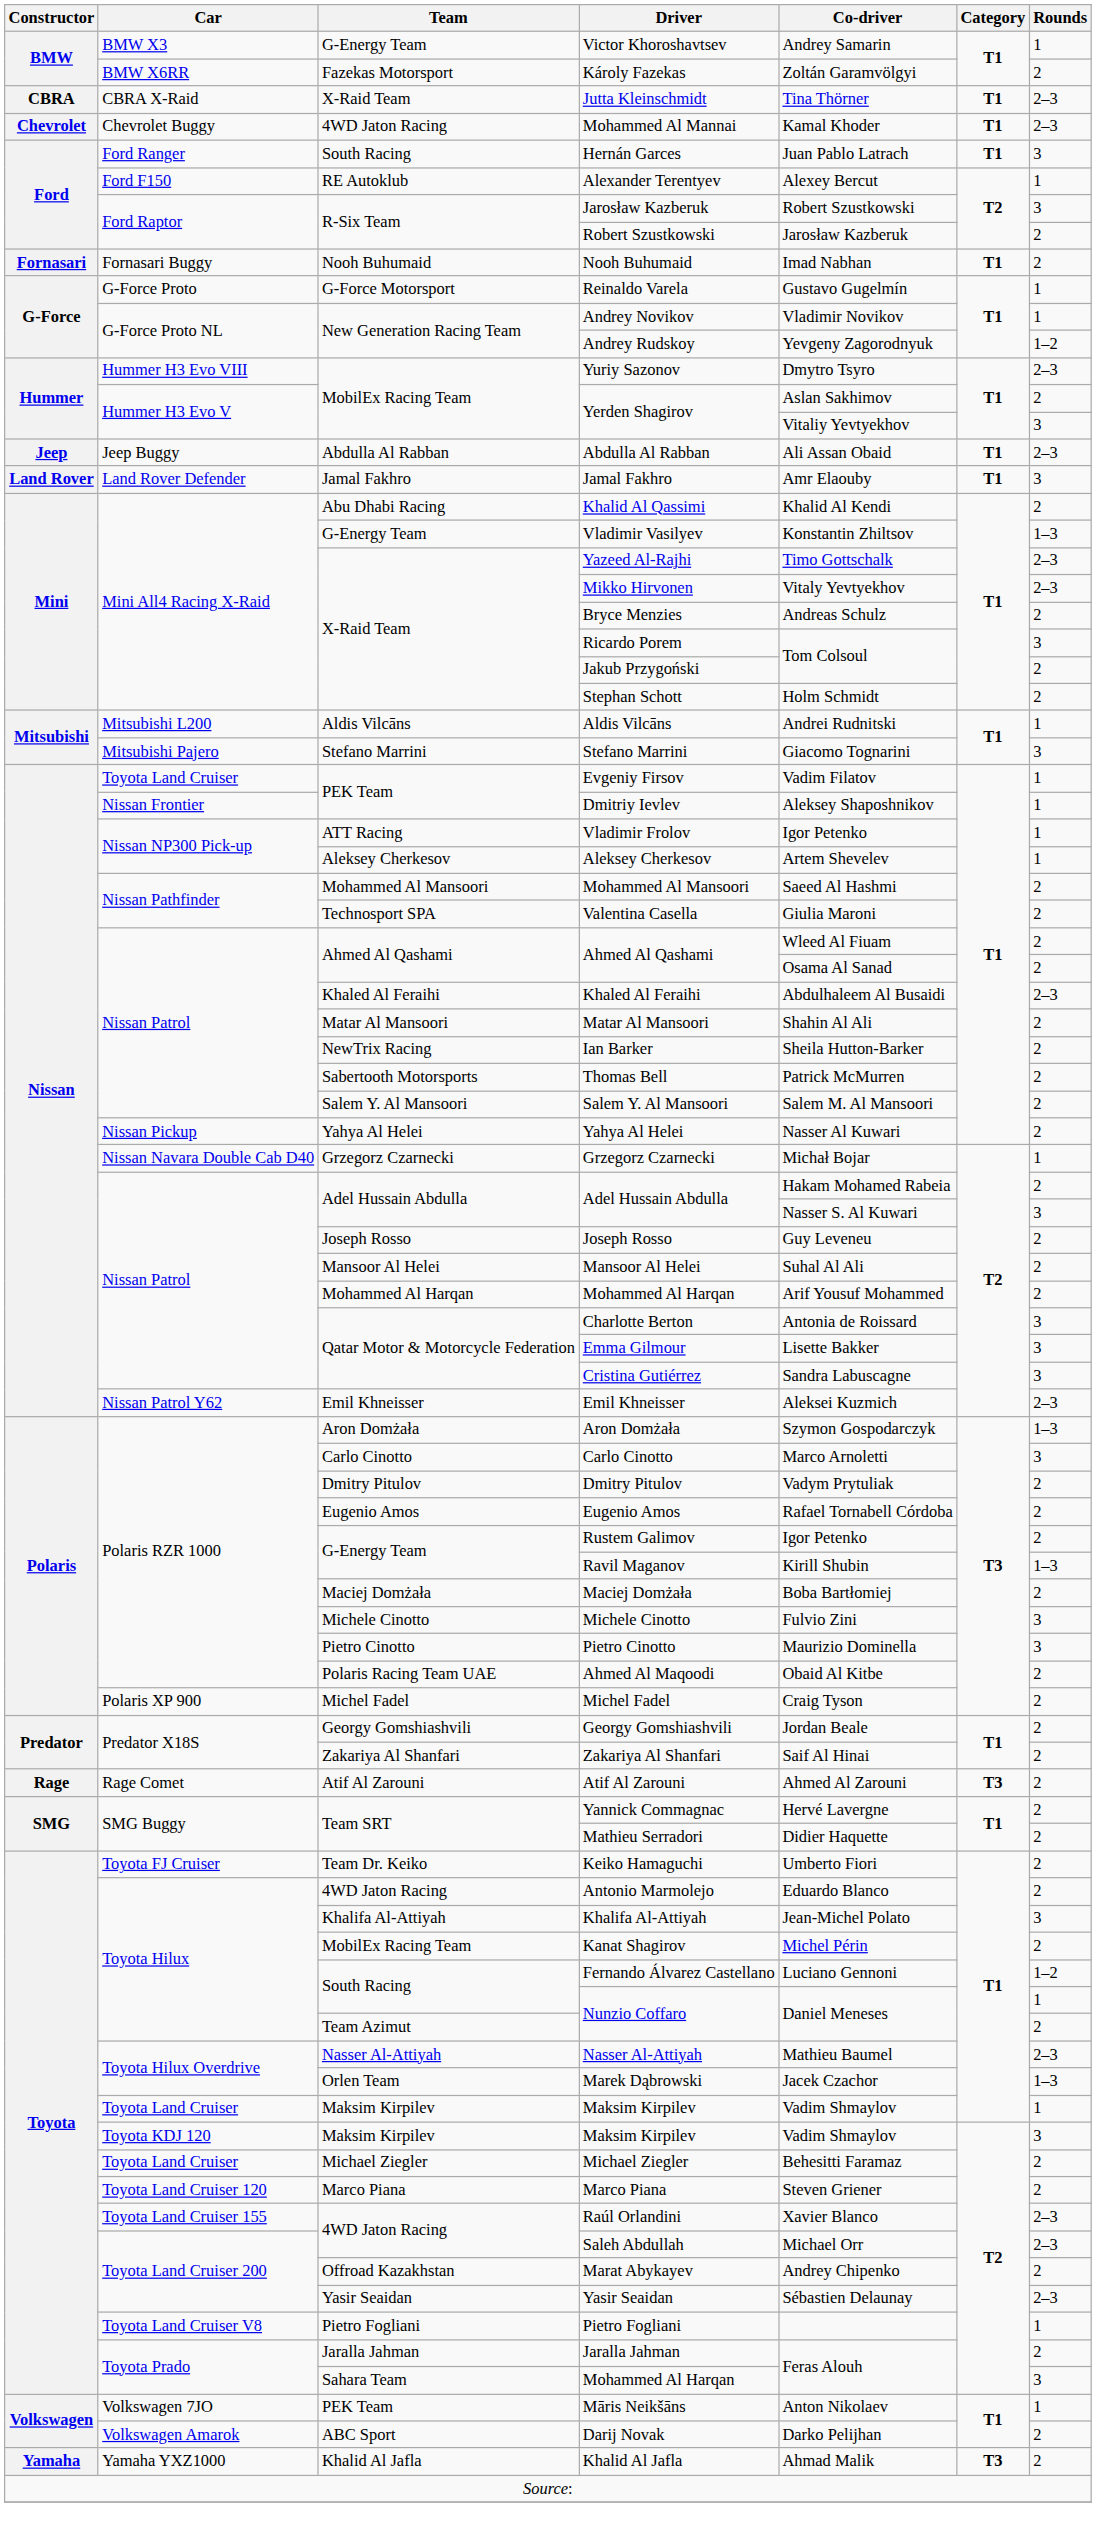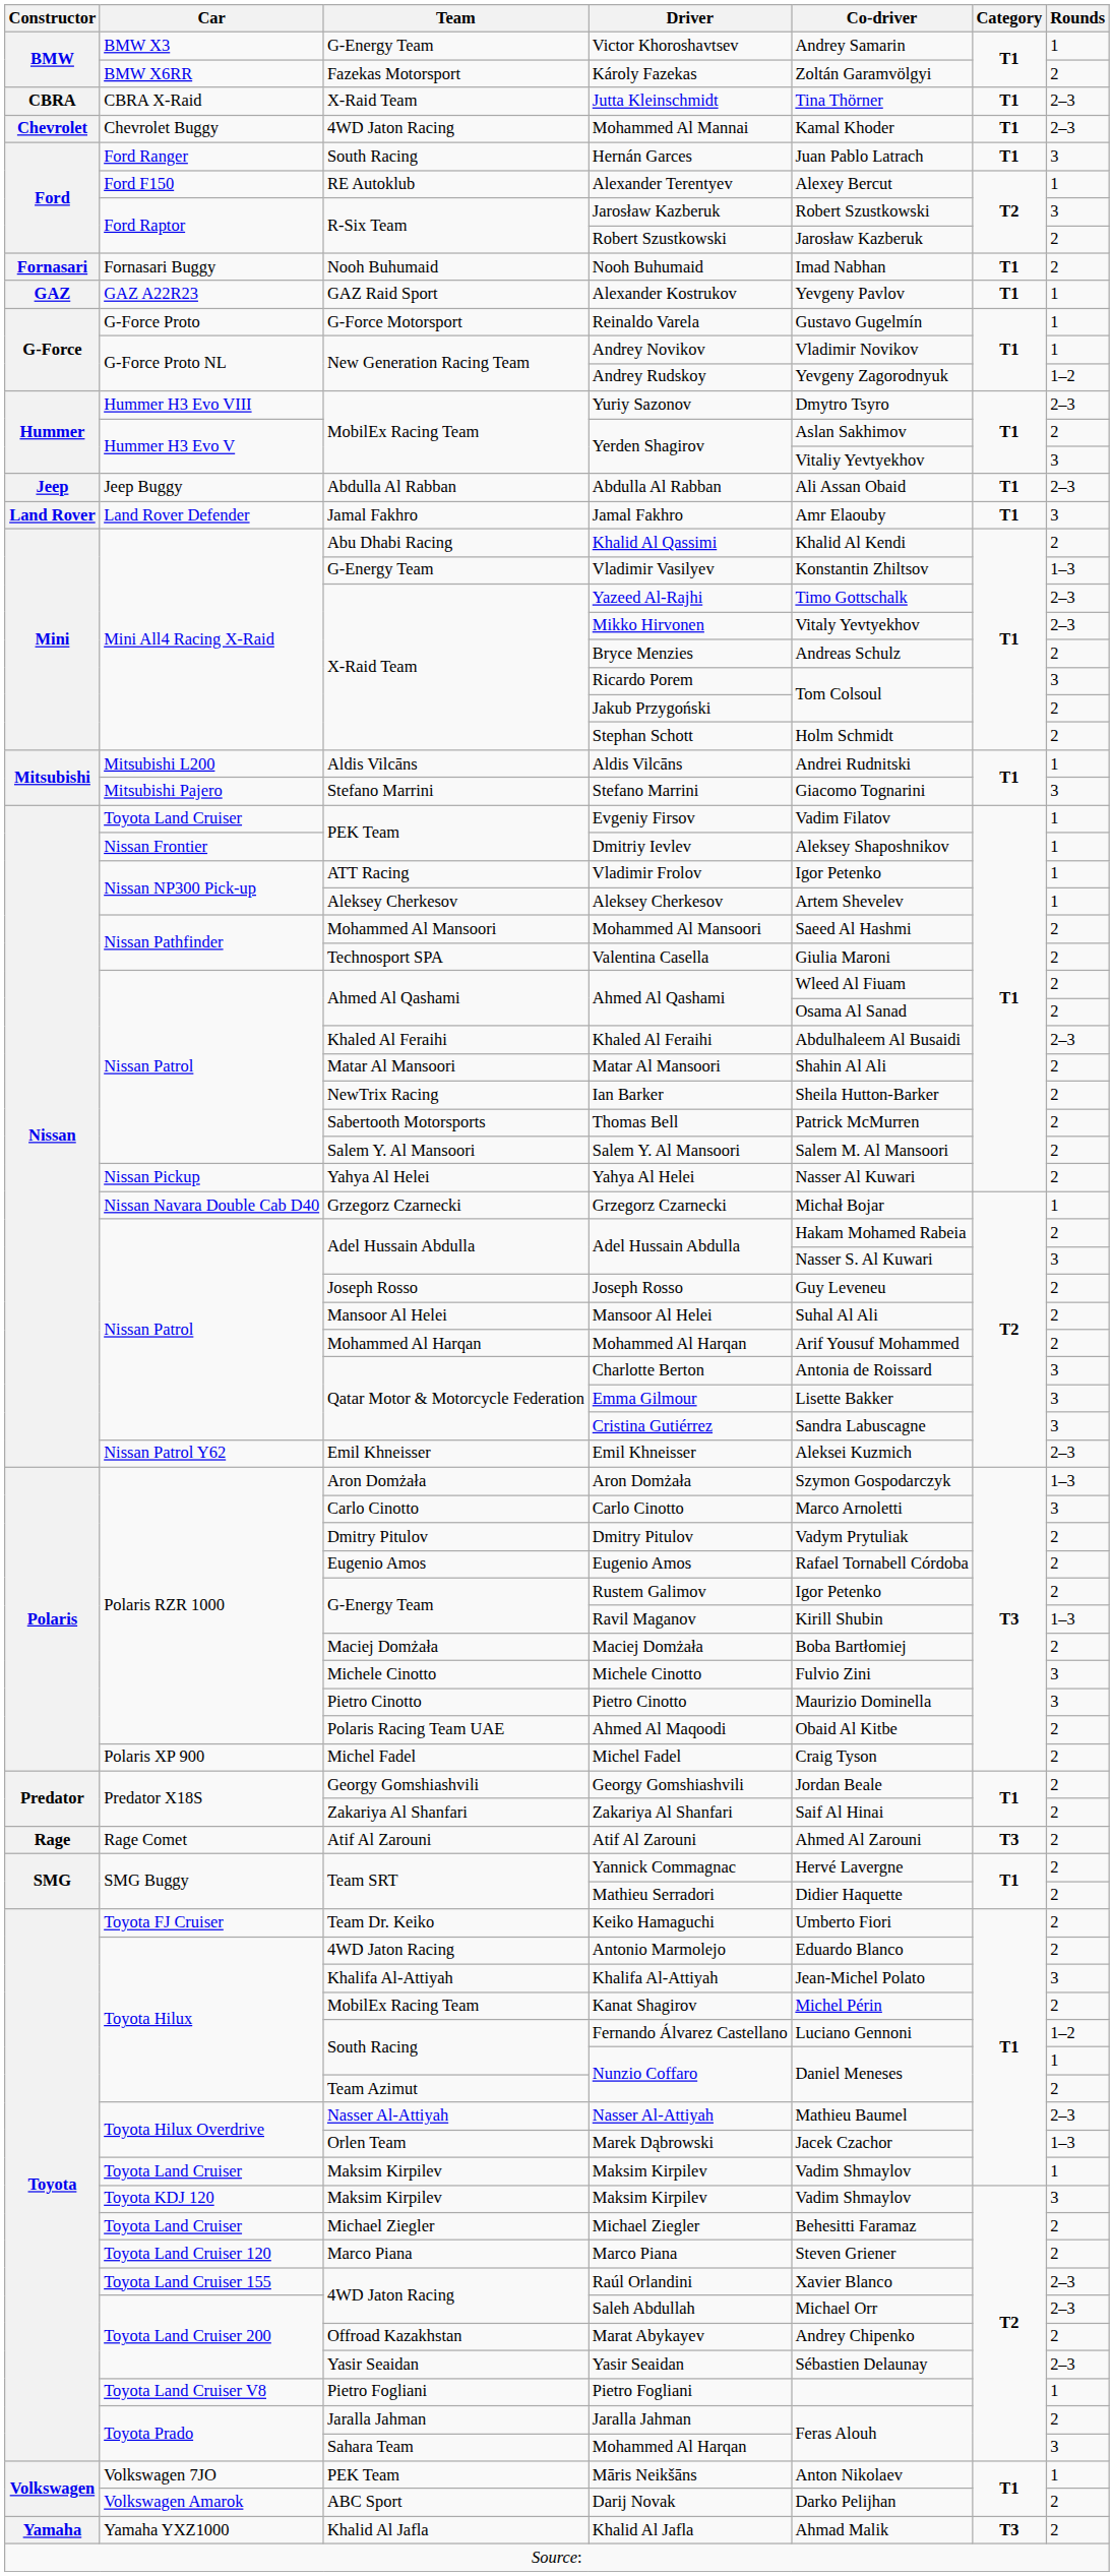+ row: GAZ | GAZ A22R23 | GAZ Raid Sport | Alexander Kostrukov | Yevgeny Pavlov | T1 | 1
